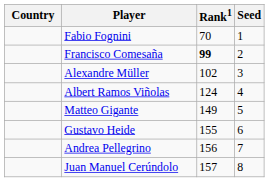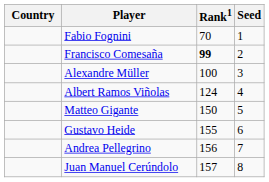Alexandre Müller | Rank1: 102 -> 100
Matteo Gigante | Rank1: 149 -> 150
